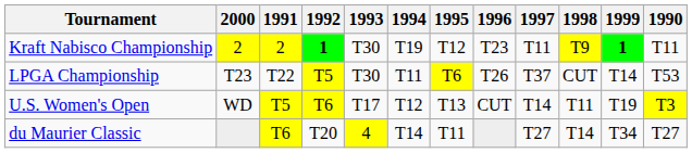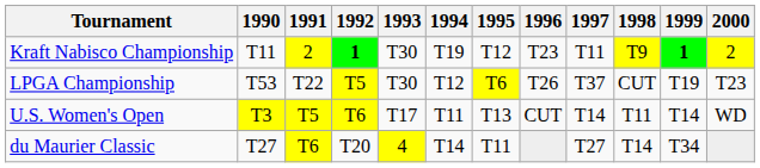columns swapped: 1990 <-> 2000
LPGA Championship | 1994: T11 -> T12
LPGA Championship | 1999: T14 -> T19
U.S. Women's Open | 1994: T12 -> T11
U.S. Women's Open | 1999: T19 -> T14
